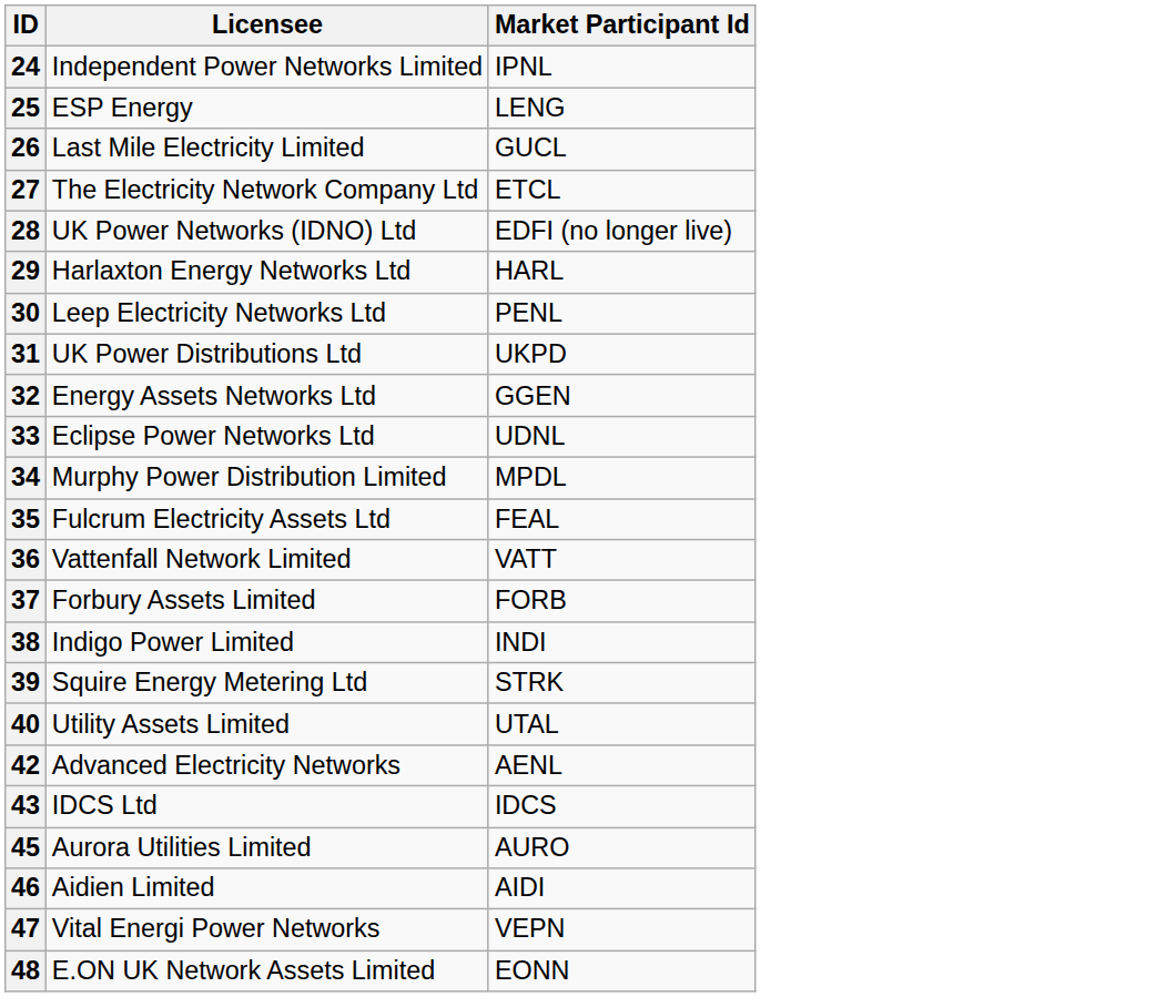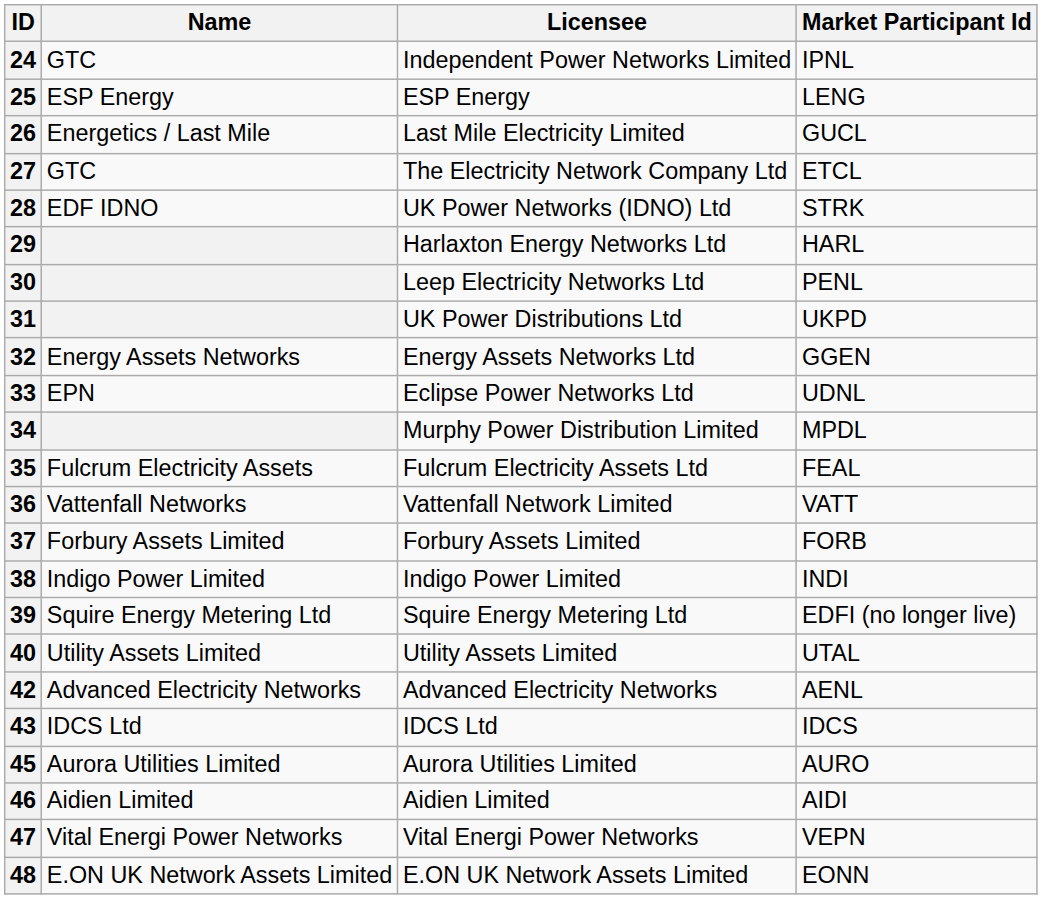+ column: Name | GTC | ESP Energy | Energetics / Last Mile | GTC | EDF IDNO | Energy Assets Networks | EPN | Fulcrum Electricity Assets | Vattenfall Networks | Forbury Assets Limited | Indigo Power Limited | Squire Energy Metering Ltd | Utility Assets Limited | Advanced Electricity Networks | IDCS Ltd | Aurora Utilities Limited | Aidien Limited | Vital Energi Power Networks | E.ON UK Network Assets Limited
28 | Market Participant Id: EDFI (no longer live) -> STRK
39 | Market Participant Id: STRK -> EDFI (no longer live)
